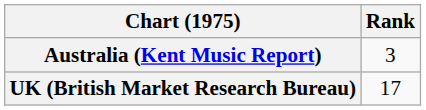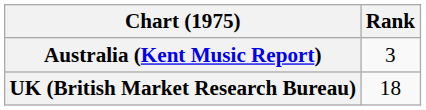UK (British Market Research Bureau) | Rank: 17 -> 18
